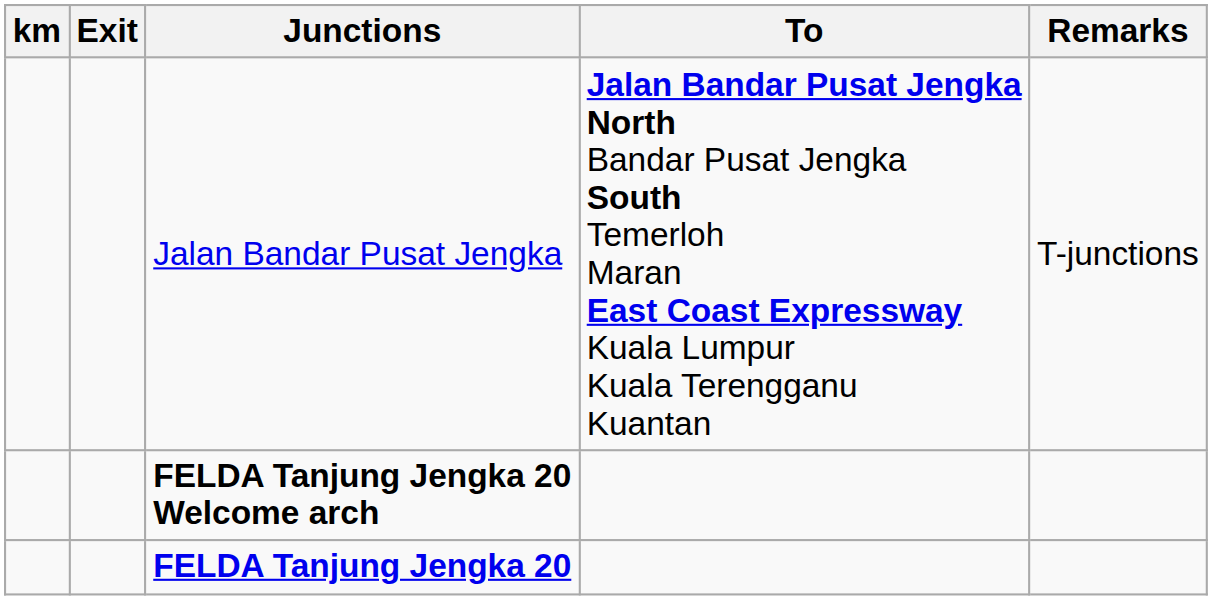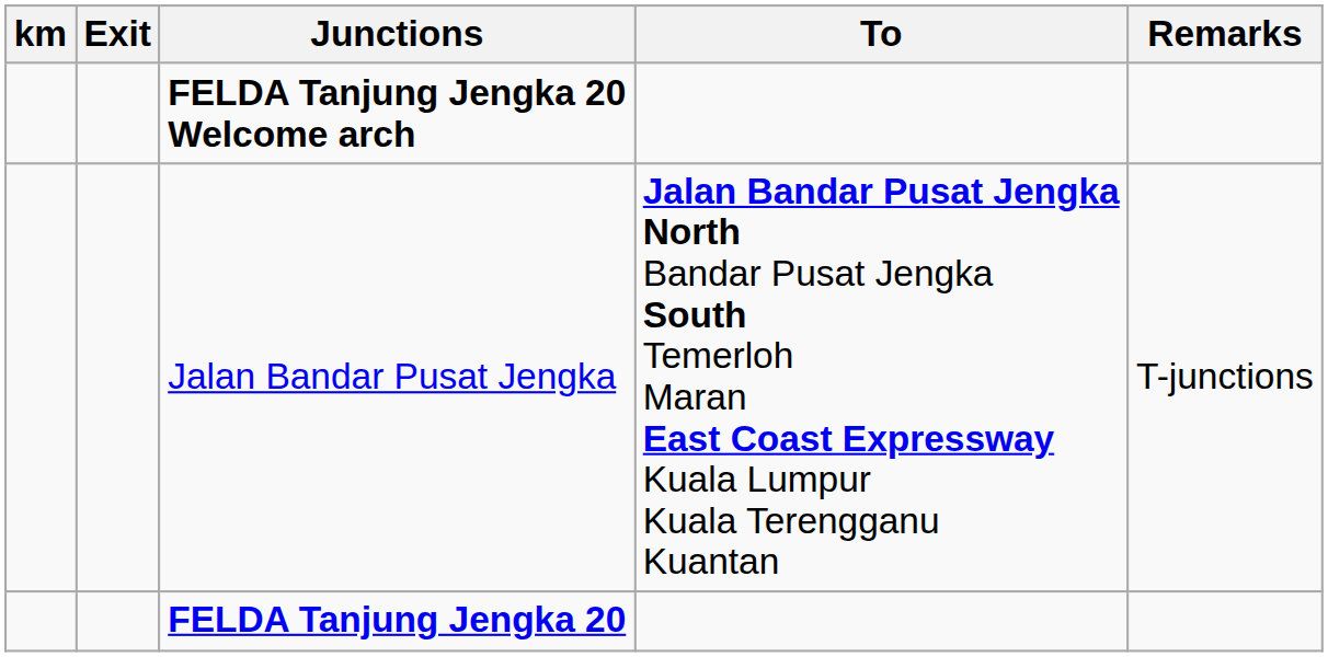rows swapped: Jalan Bandar Pusat Jengka <-> FELDA Tanjung Jengka 20 Welcome arch
